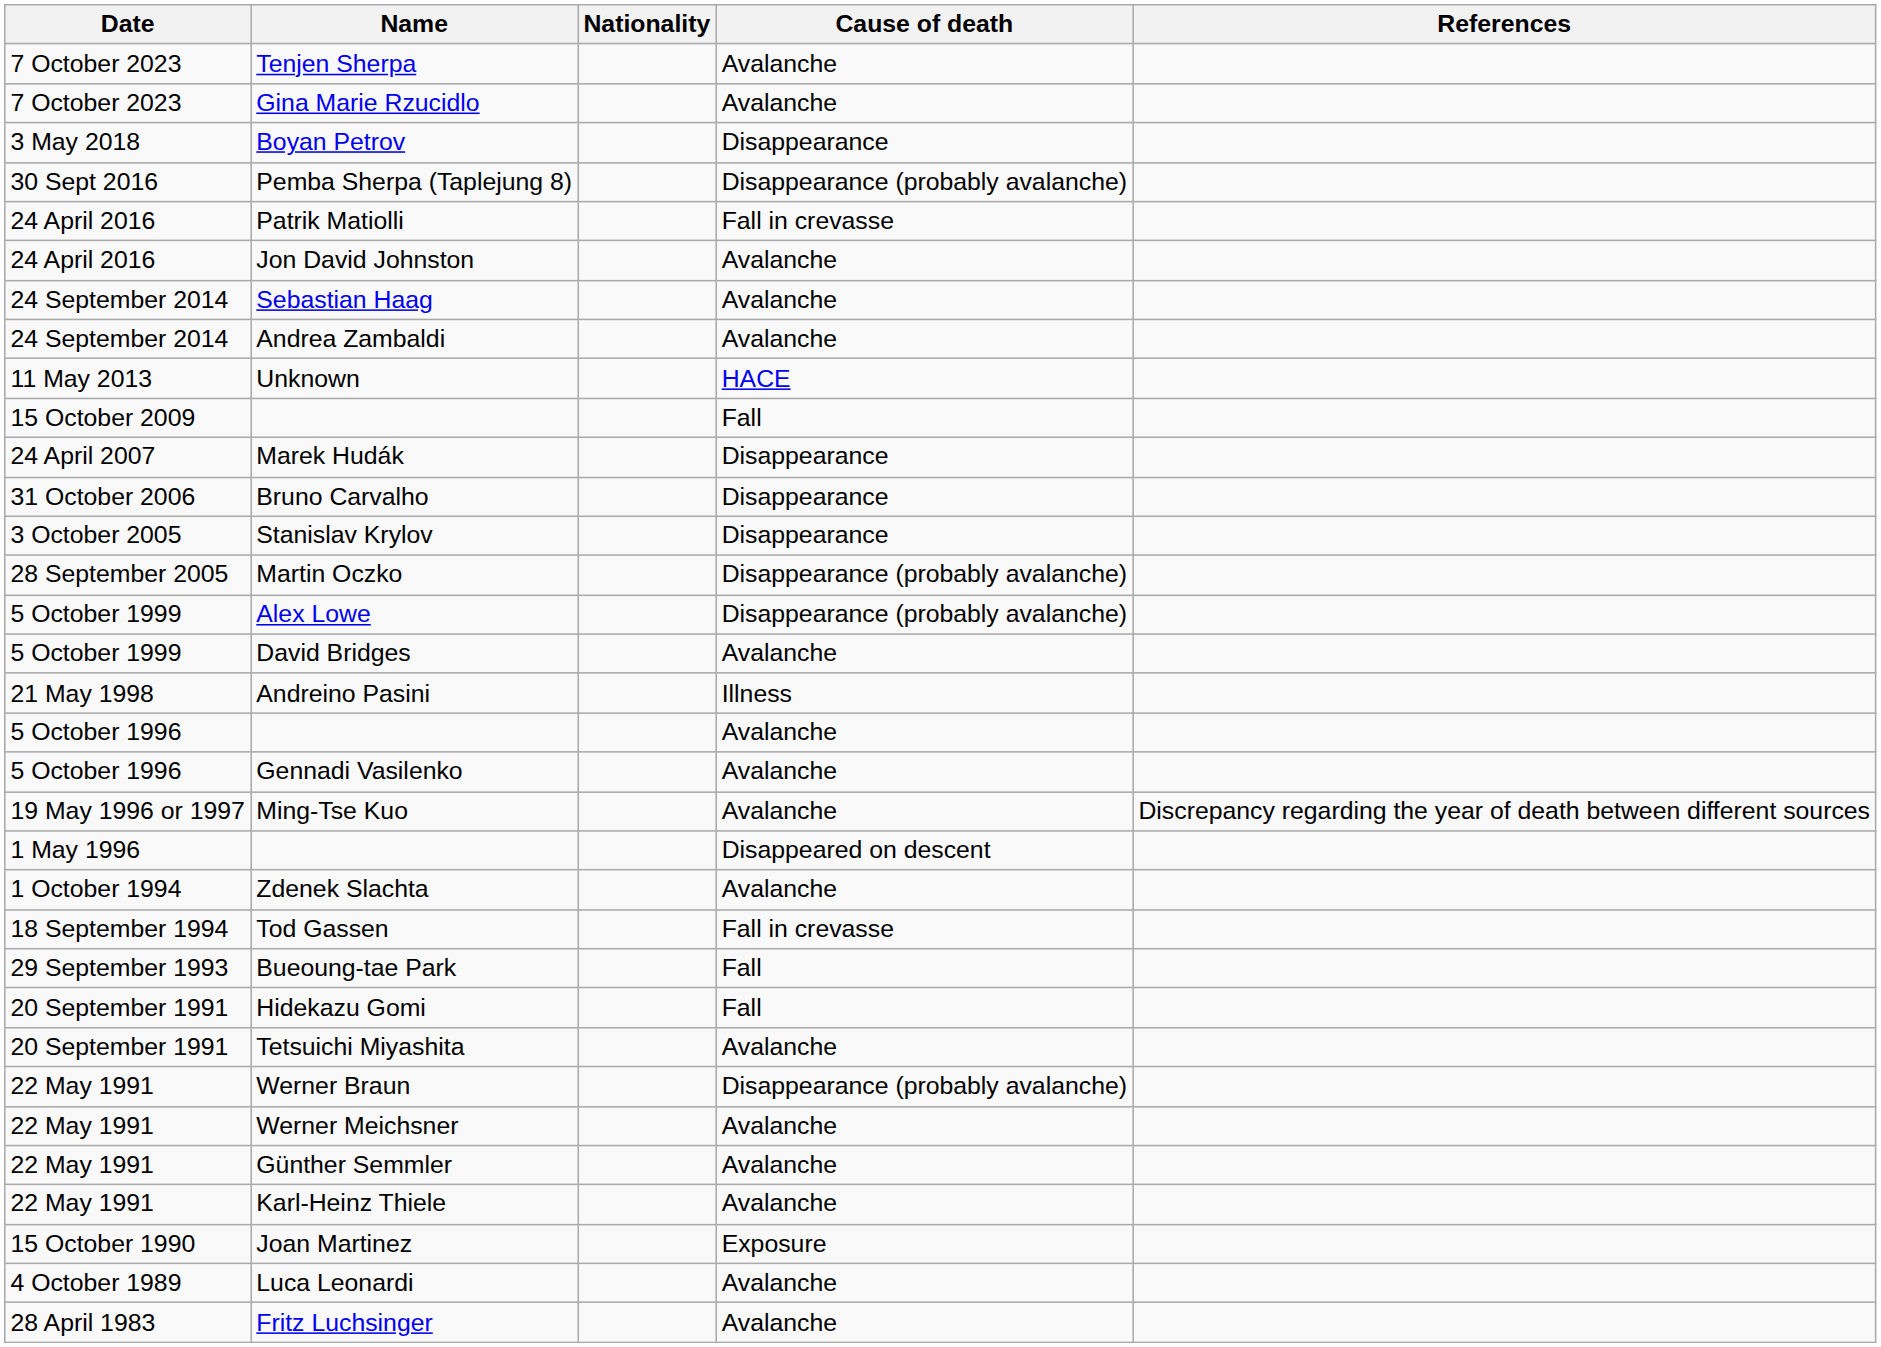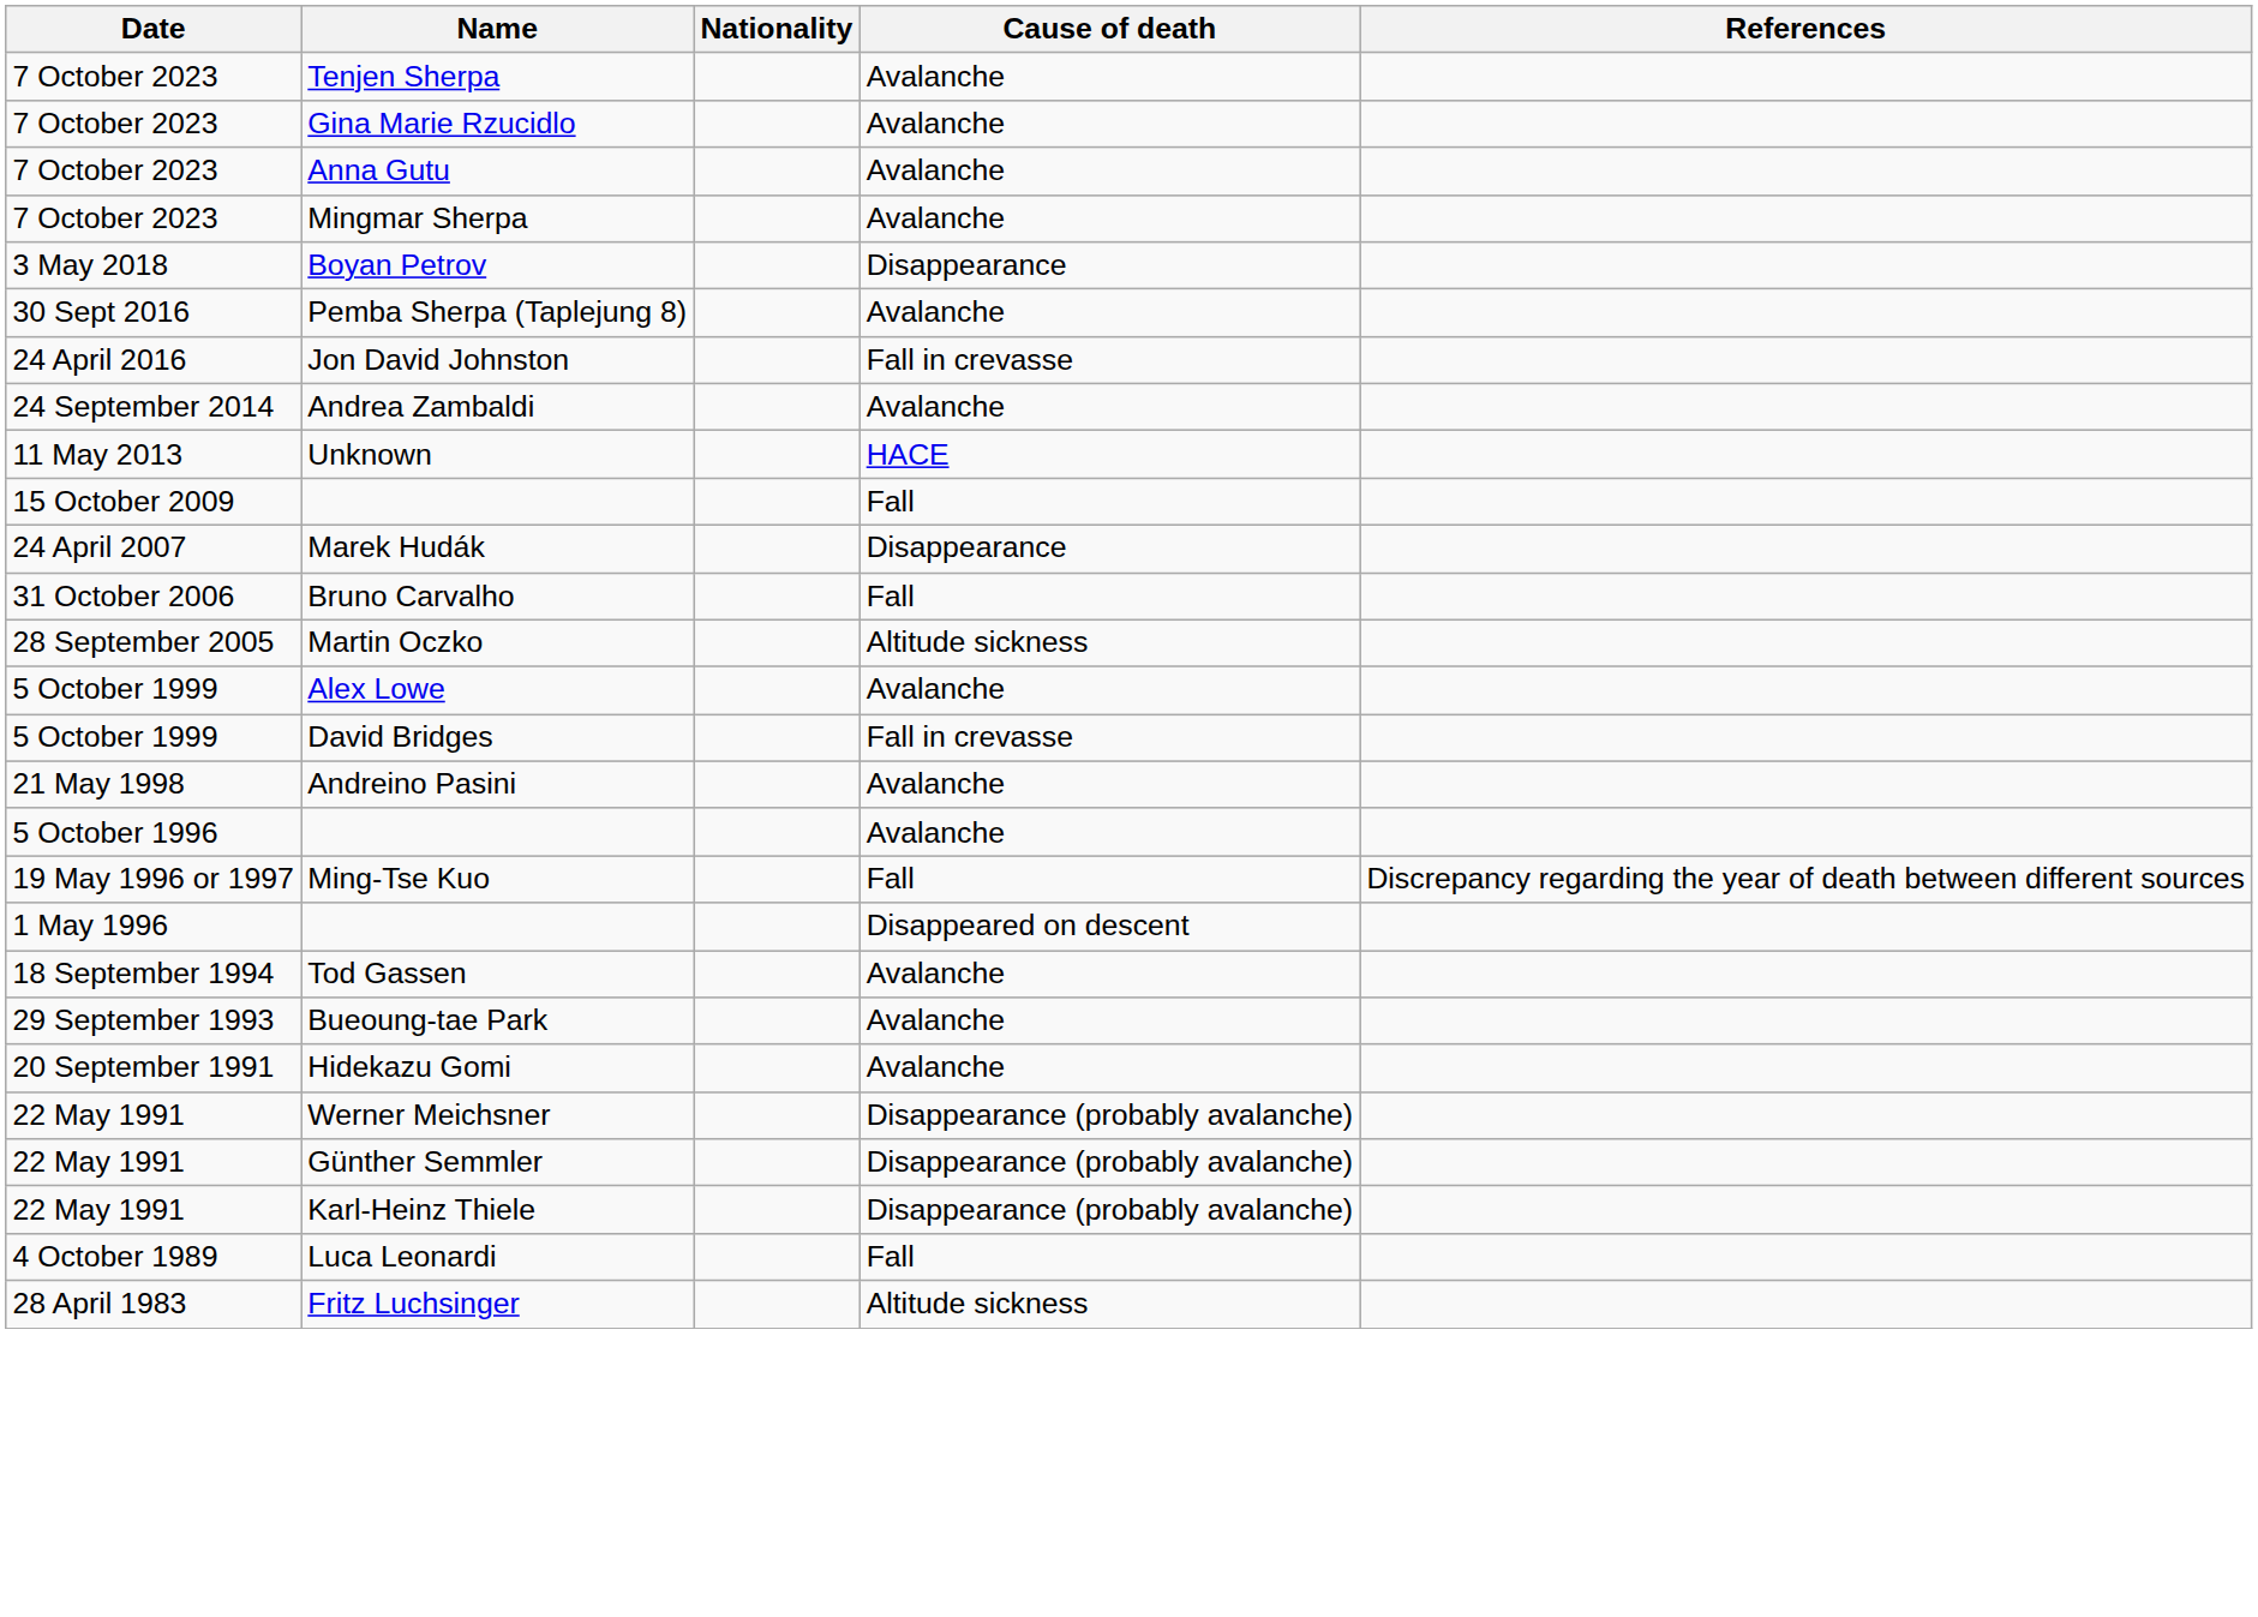+ row: 7 October 2023 | Anna Gutu | Avalanche
+ row: 7 October 2023 | Mingmar Sherpa | Avalanche
Pemba Sherpa (Taplejung 8) | Cause of death: Disappearance (probably avalanche) -> Avalanche
- row: 24 April 2016 | Patrik Matiolli | Fall in crevasse
Jon David Johnston | Cause of death: Avalanche -> Fall in crevasse
- row: 24 September 2014 | Sebastian Haag | Avalanche
Bruno Carvalho | Cause of death: Disappearance -> Fall
- row: 3 October 2005 | Stanislav Krylov | Disappearance
Martin Oczko | Cause of death: Disappearance (probably avalanche) -> Altitude sickness
Alex Lowe | Cause of death: Disappearance (probably avalanche) -> Avalanche
David Bridges | Cause of death: Avalanche -> Fall in crevasse
Andreino Pasini | Cause of death: Illness -> Avalanche
- row: 5 October 1996 | Gennadi Vasilenko | Avalanche
Ming-Tse Kuo | Cause of death: Avalanche -> Fall
- row: 1 October 1994 | Zdenek Slachta | Avalanche
Tod Gassen | Cause of death: Fall in crevasse -> Avalanche
Bueoung-tae Park | Cause of death: Fall -> Avalanche
Hidekazu Gomi | Cause of death: Fall -> Avalanche
- row: 20 September 1991 | Tetsuichi Miyashita | Avalanche
- row: 22 May 1991 | Werner Braun | Disappearance (probably avalanche)
Werner Meichsner | Cause of death: Avalanche -> Disappearance (probably avalanche)
Günther Semmler | Cause of death: Avalanche -> Disappearance (probably avalanche)
Karl-Heinz Thiele | Cause of death: Avalanche -> Disappearance (probably avalanche)
- row: 15 October 1990 | Joan Martinez | Exposure
Luca Leonardi | Cause of death: Avalanche -> Fall
Fritz Luchsinger | Cause of death: Avalanche -> Altitude sickness
